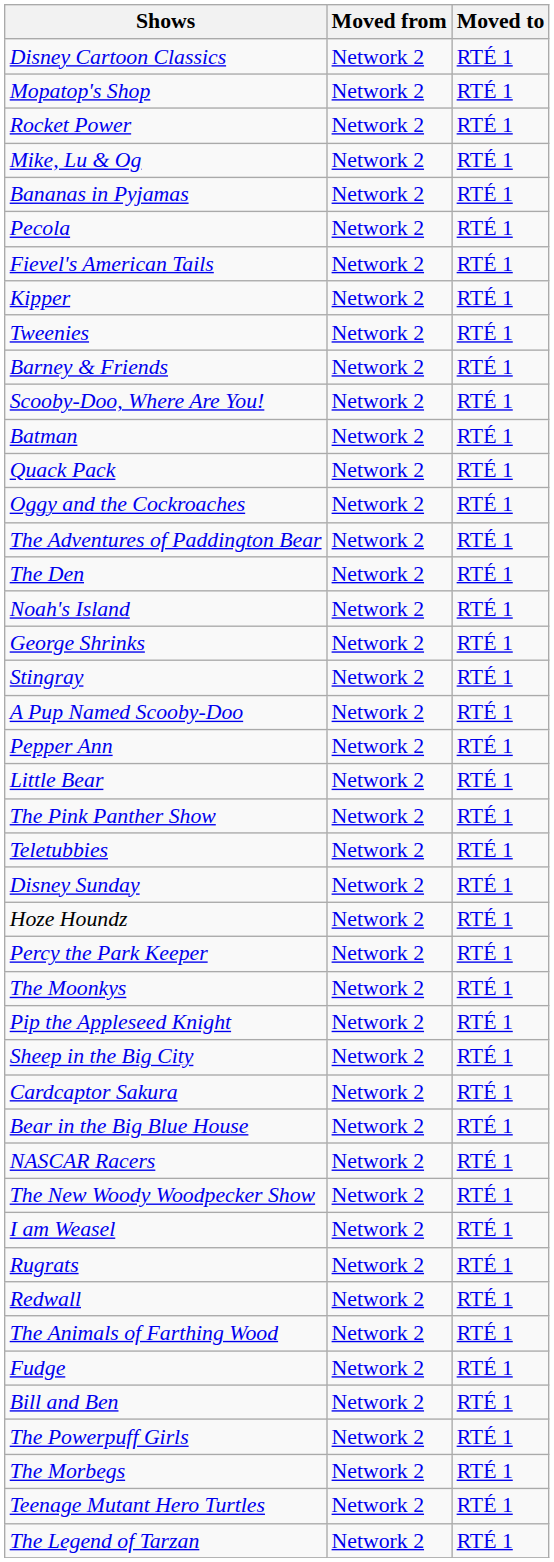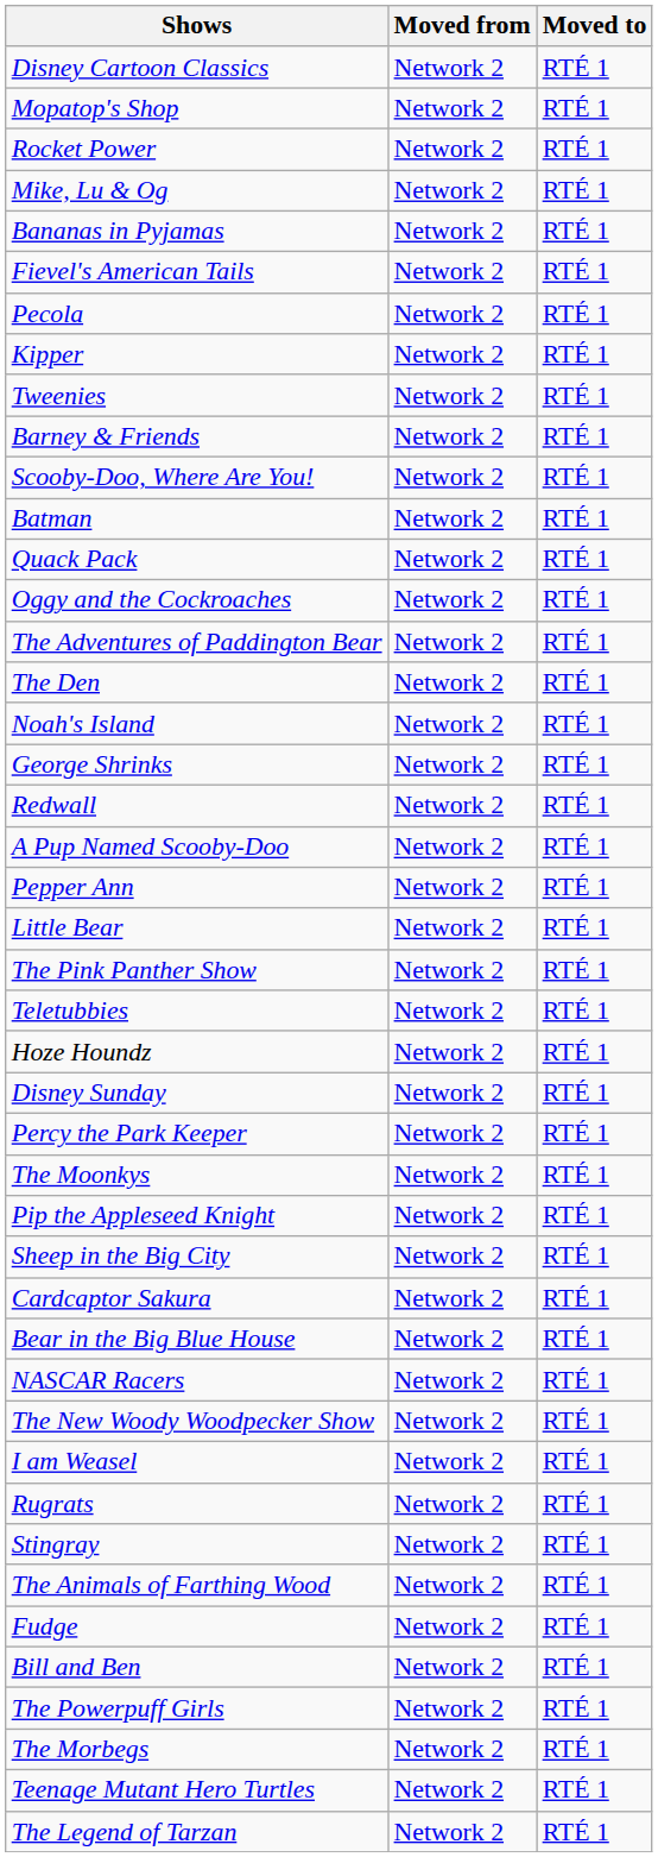rows swapped: Fievel's American Tails <-> Pecola
rows swapped: Stingray <-> Redwall
rows swapped: Disney Sunday <-> Hoze Houndz
